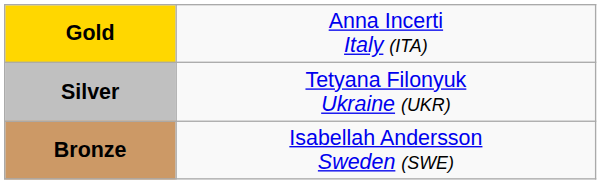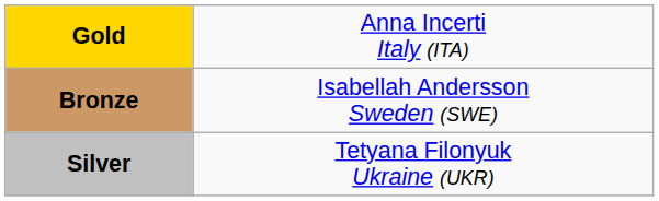rows swapped: Silver <-> Bronze
